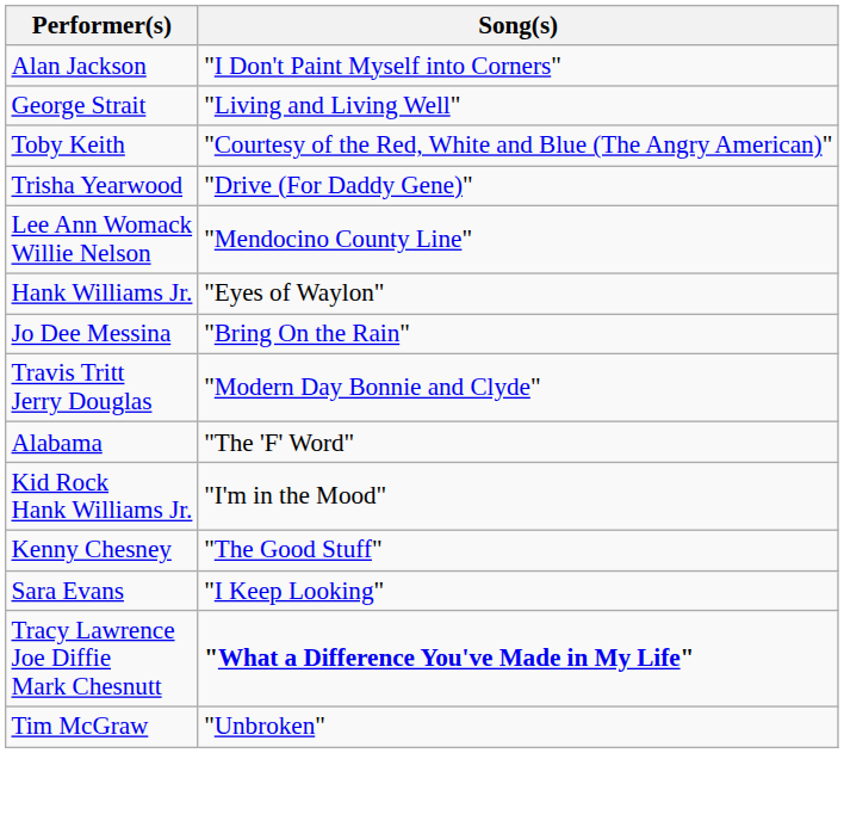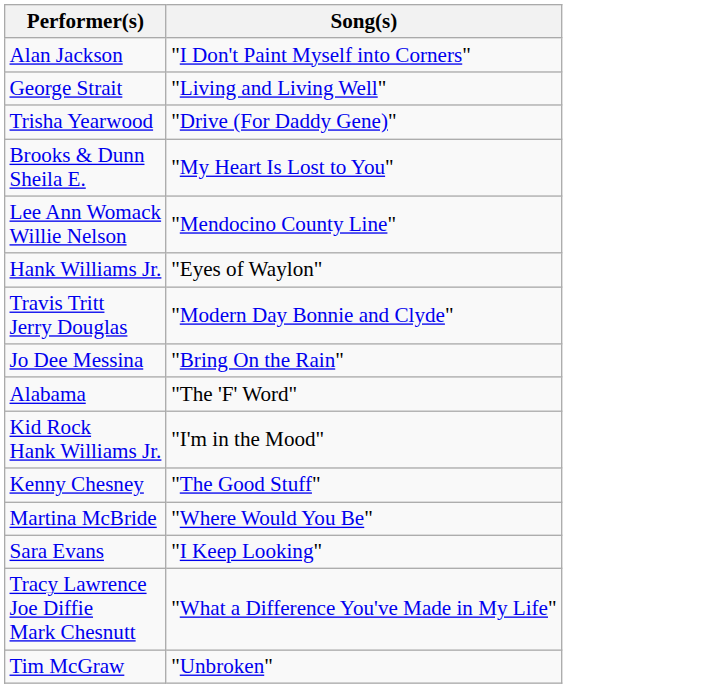- row: Toby Keith | "Courtesy of the Red, White and Blue (The Angry American)"
+ row: Brooks & Dunn Sheila E. | "My Heart Is Lost to You"
rows swapped: Jo Dee Messina <-> Travis Tritt Jerry Douglas
+ row: Martina McBride | "Where Would You Be"
Tracy Lawrence Joe Diffie Mark Chesnutt | Song(s): bold -> normal
